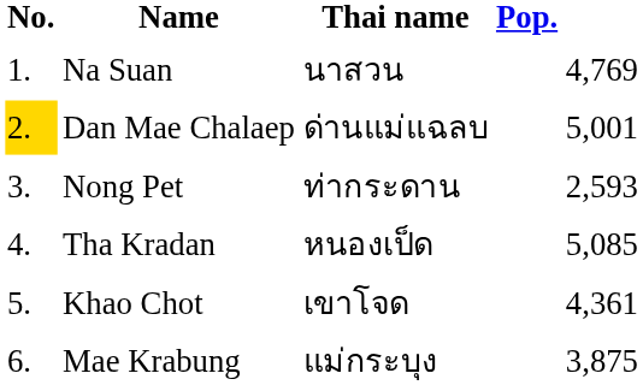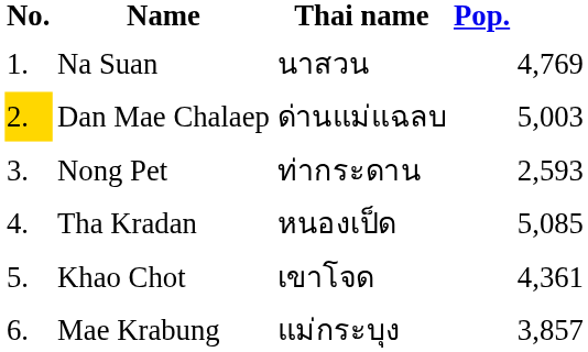Dan Mae Chalaep | column 5: 5,001 -> 5,003
Mae Krabung | column 5: 3,875 -> 3,857
